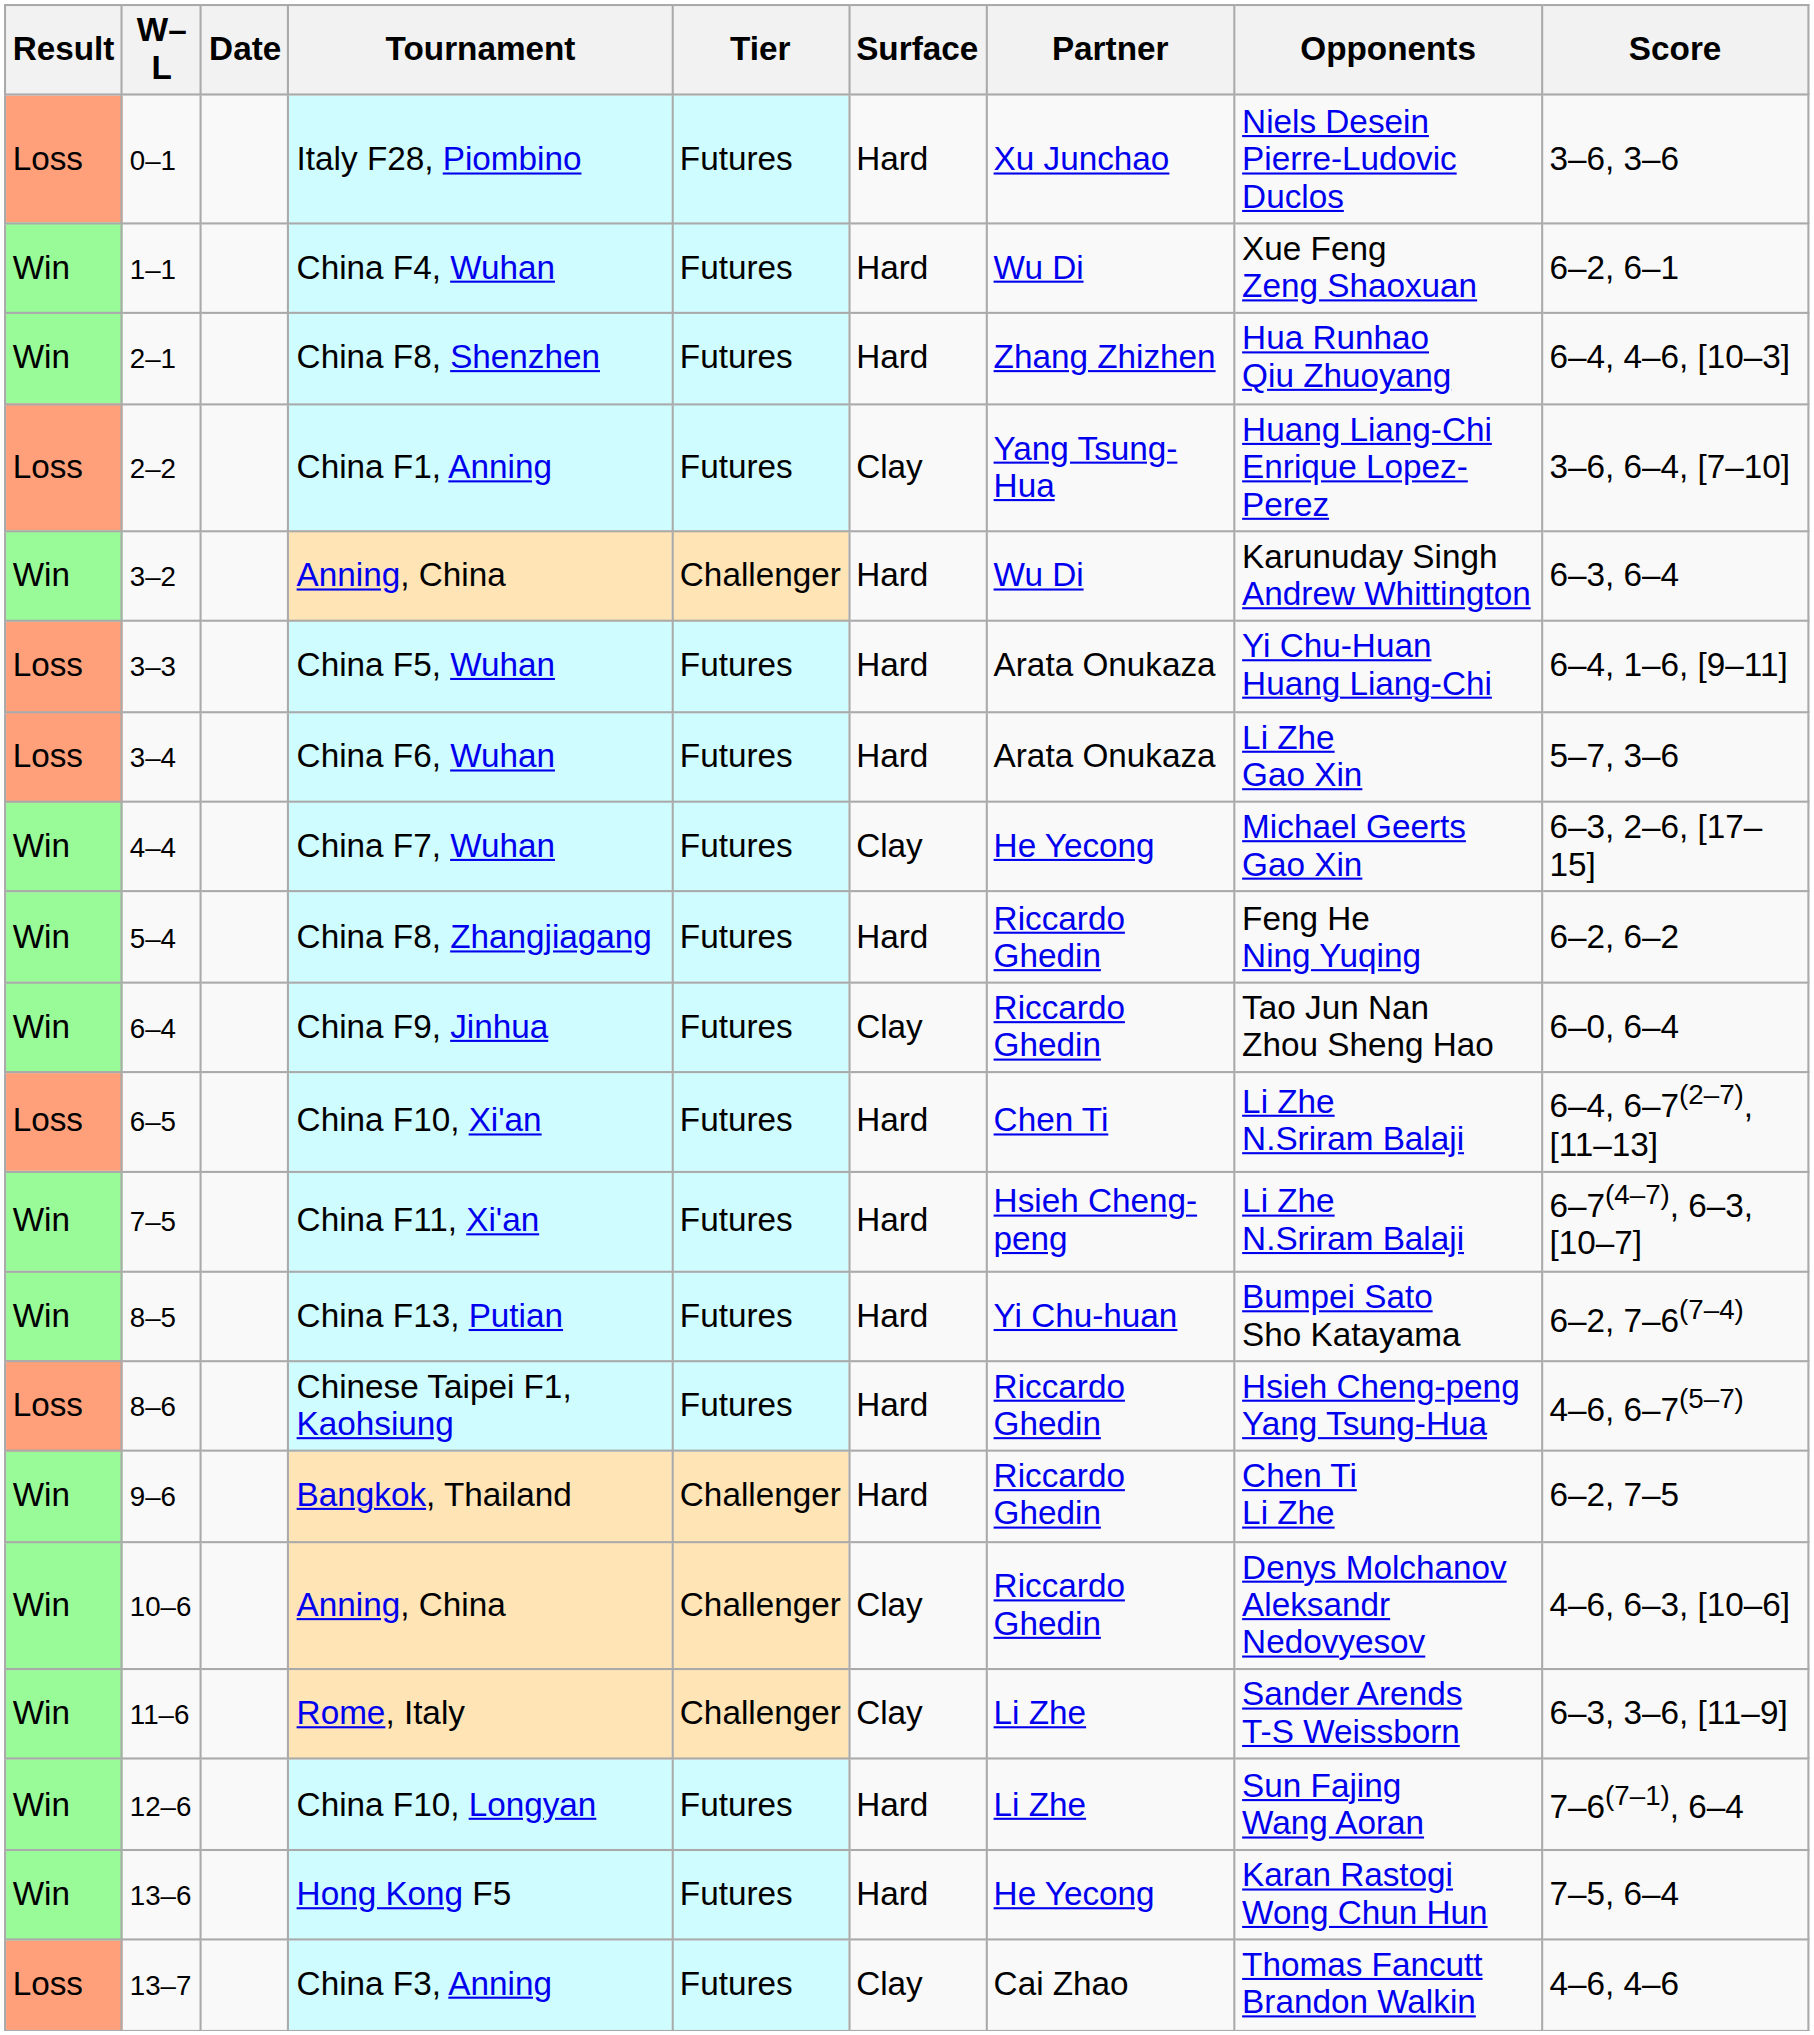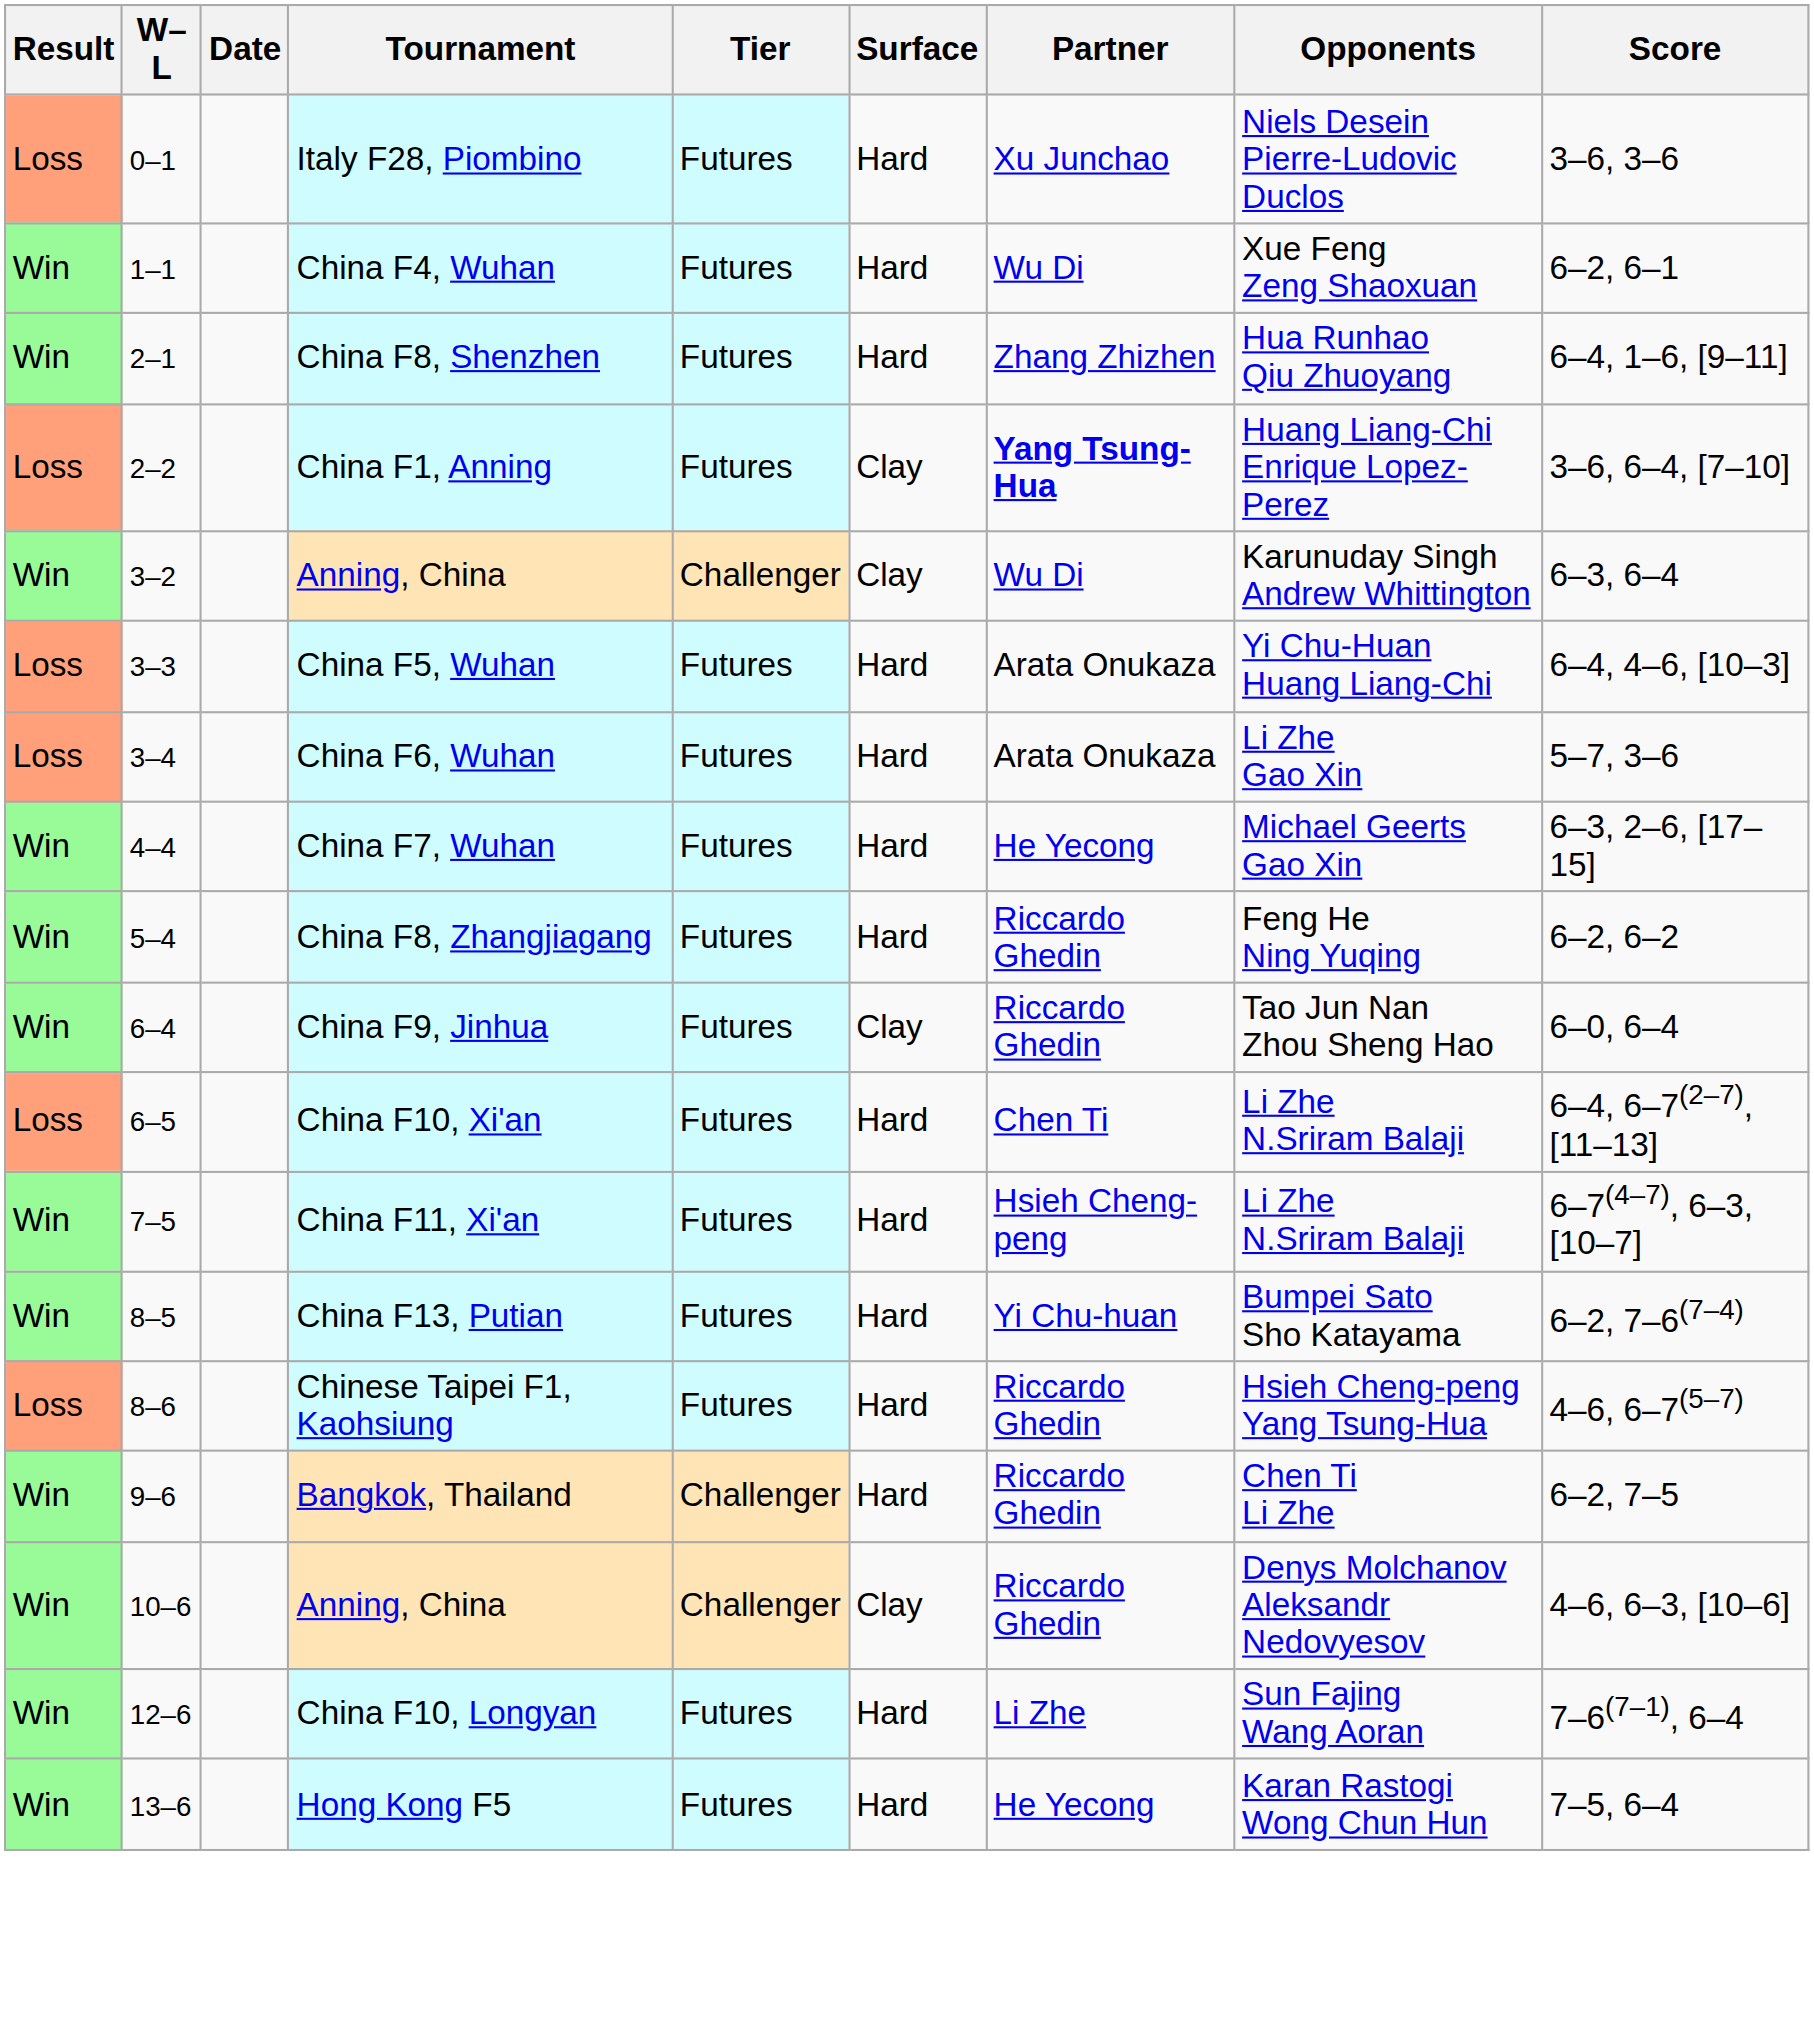China F8, Shenzhen | Score: 6–4, 4–6, [10–3] -> 6–4, 1–6, [9–11]
China F1, Anning | Partner: normal -> bold
3–2 / Anning, China | Surface: Hard -> Clay
China F5, Wuhan | Score: 6–4, 1–6, [9–11] -> 6–4, 4–6, [10–3]
China F7, Wuhan | Surface: Clay -> Hard
- row: Win | 11–6 | Rome, Italy | Challenger | Clay | Li Zhe | Sander Arends T-S Weissborn | 6–3, 3–6, [11–9]
- row: Loss | 13–7 | China F3, Anning | Futures | Clay | Cai Zhao | Thomas Fancutt Brandon Walkin | 4–6, 4–6
